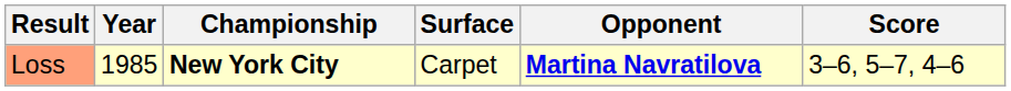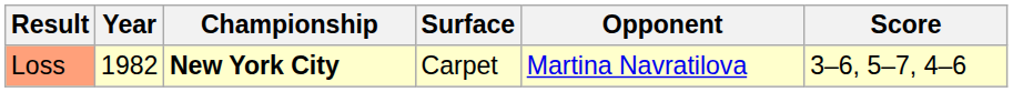Loss | Year: 1985 -> 1982
Loss | Opponent: bold -> normal
